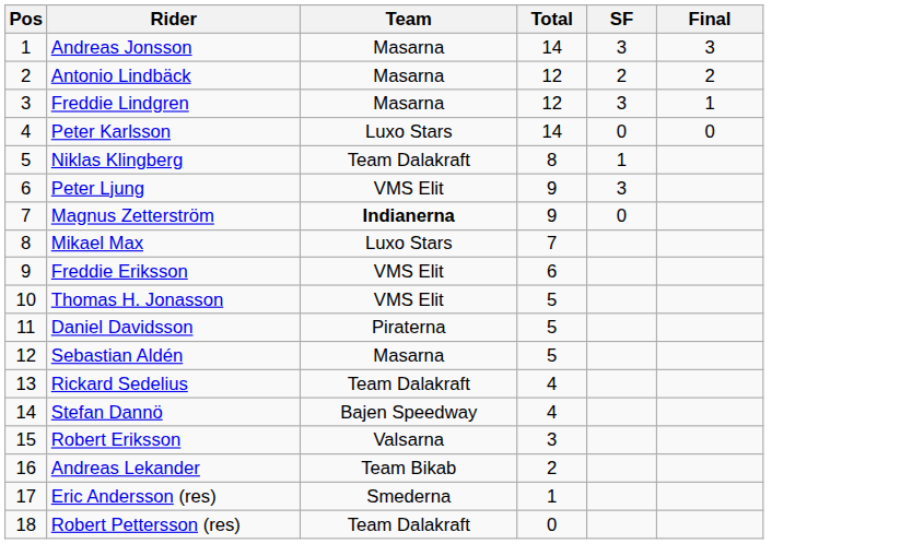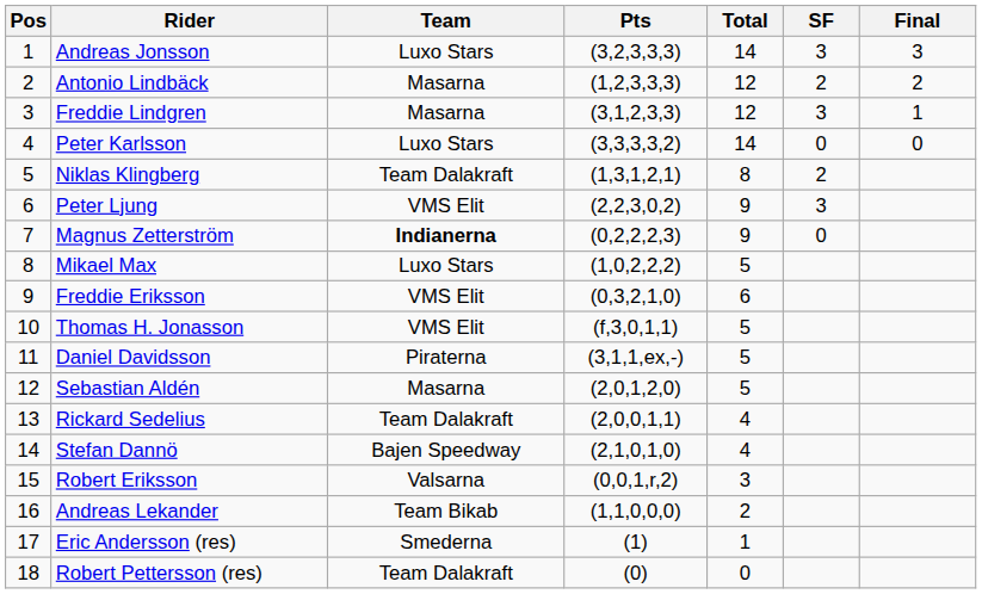+ column: Pts | (3,2,3,3,3) | (1,2,3,3,3) | (3,1,2,3,3) | (3,3,3,3,2) | (1,3,1,2,1) | (2,2,3,0,2) | (0,2,2,2,3) | (1,0,2,2,2) | (0,3,2,1,0) | (f,3,0,1,1) | (3,1,1,ex,-) | (2,0,1,2,0) | (2,0,0,1,1) | (2,1,0,1,0) | (0,0,1,r,2) | (1,1,0,0,0) | (1) | (0)
Andreas Jonsson | Team: Masarna -> Luxo Stars
Niklas Klingberg | SF: 1 -> 2
Mikael Max | Total: 7 -> 5
